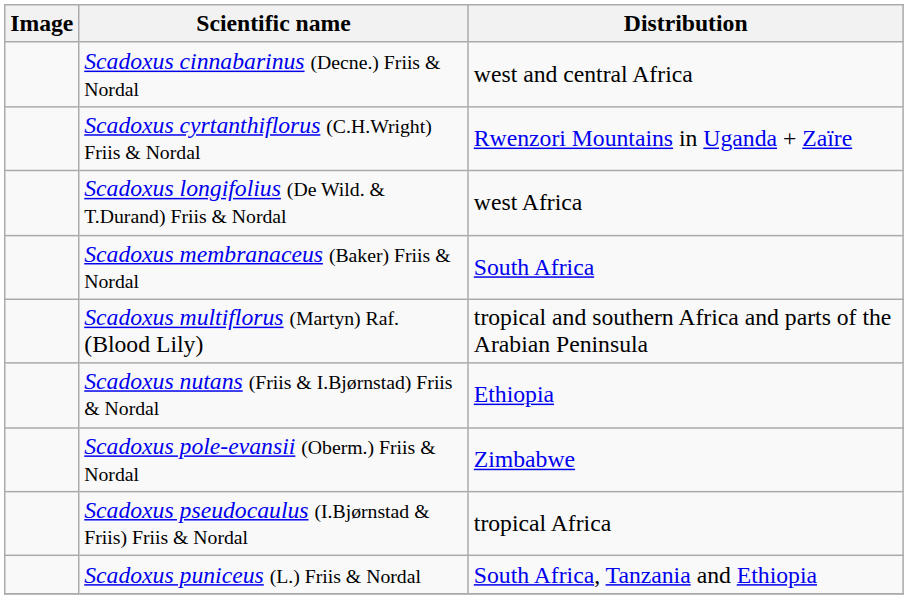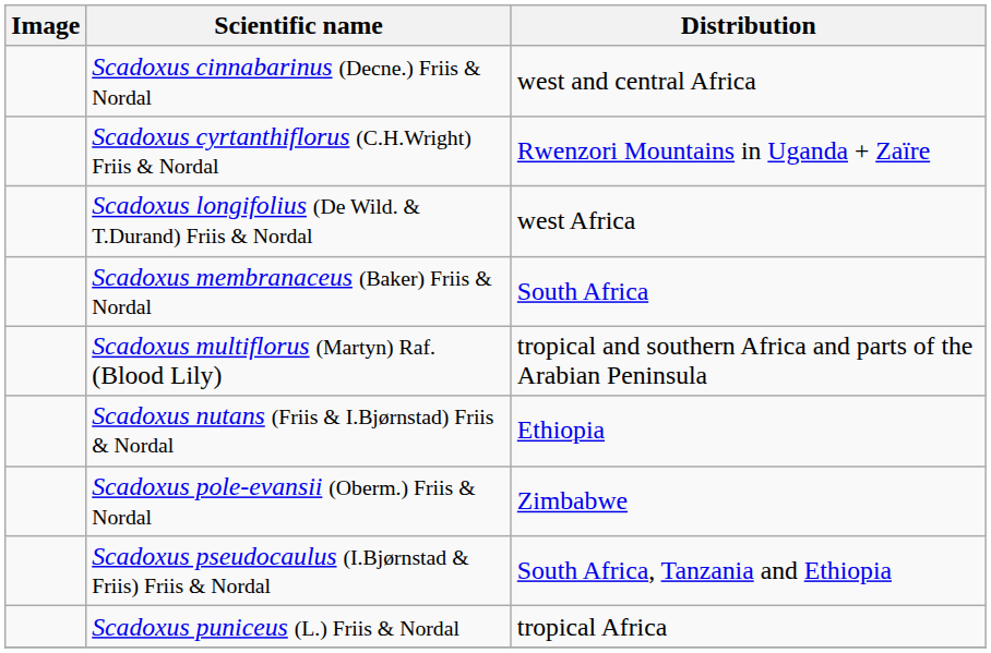Scadoxus pseudocaulus (I.Bjørnstad & Friis) Friis & Nordal | Distribution: tropical Africa -> South Africa, Tanzania and Ethiopia
Scadoxus puniceus (L.) Friis & Nordal | Distribution: South Africa, Tanzania and Ethiopia -> tropical Africa
